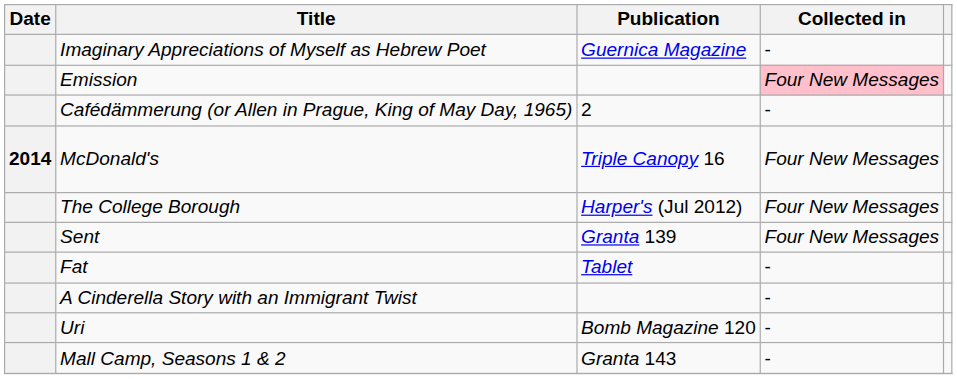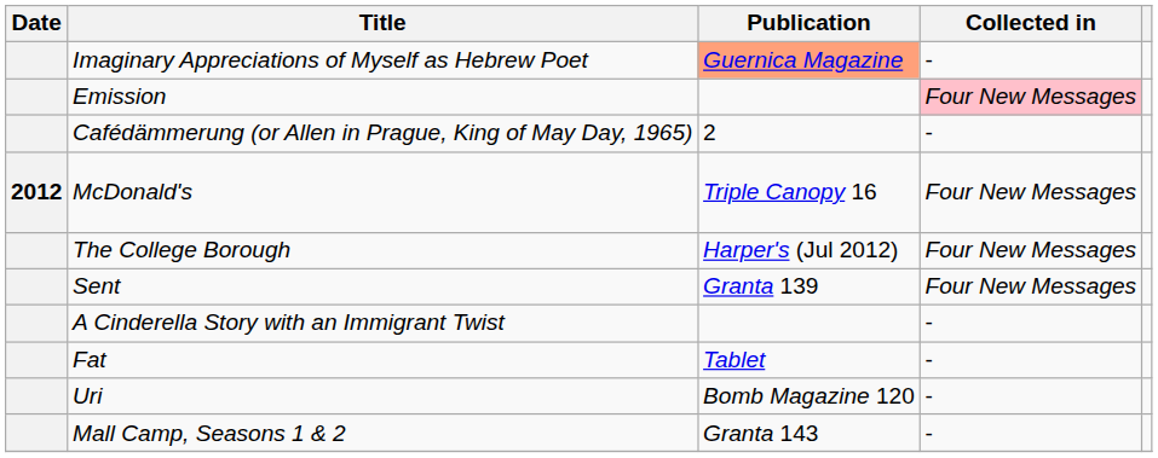Imaginary Appreciations of Myself as Hebrew Poet | Publication: no background -> lightsalmon background
McDonald's | Date: 2014 -> 2012
rows swapped: Fat <-> A Cinderella Story with an Immigrant Twist
